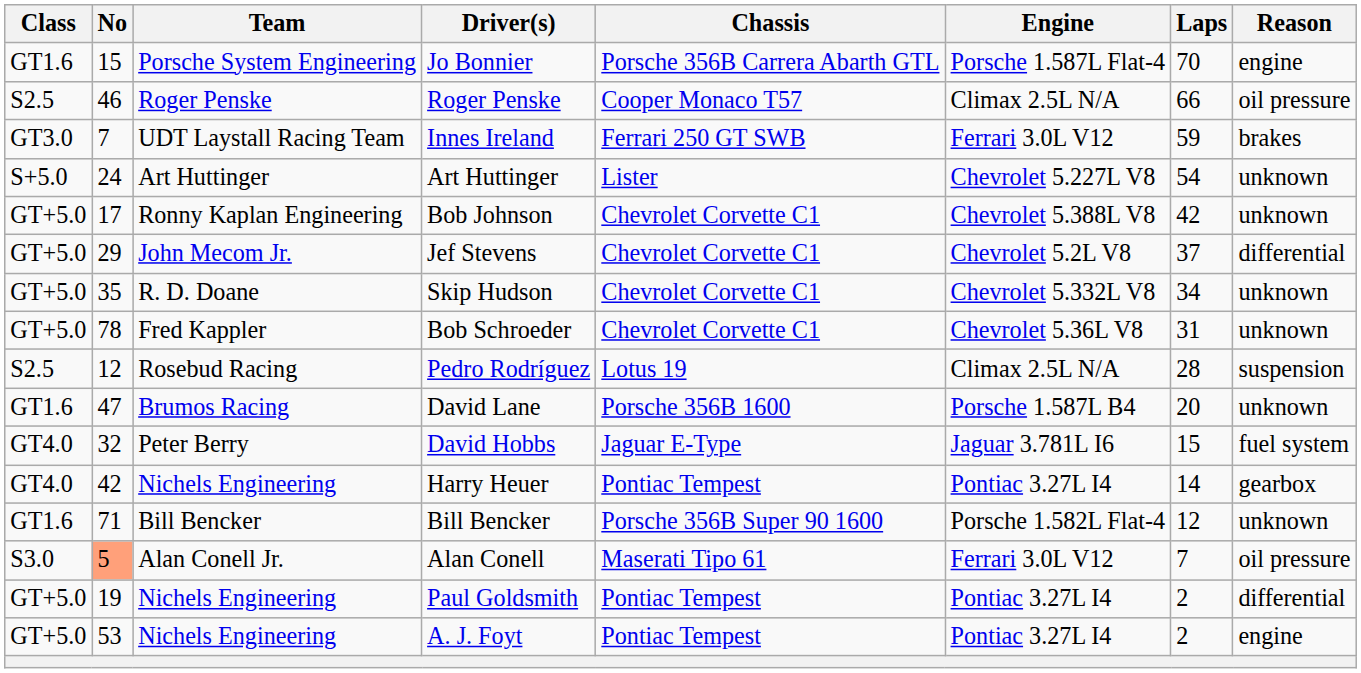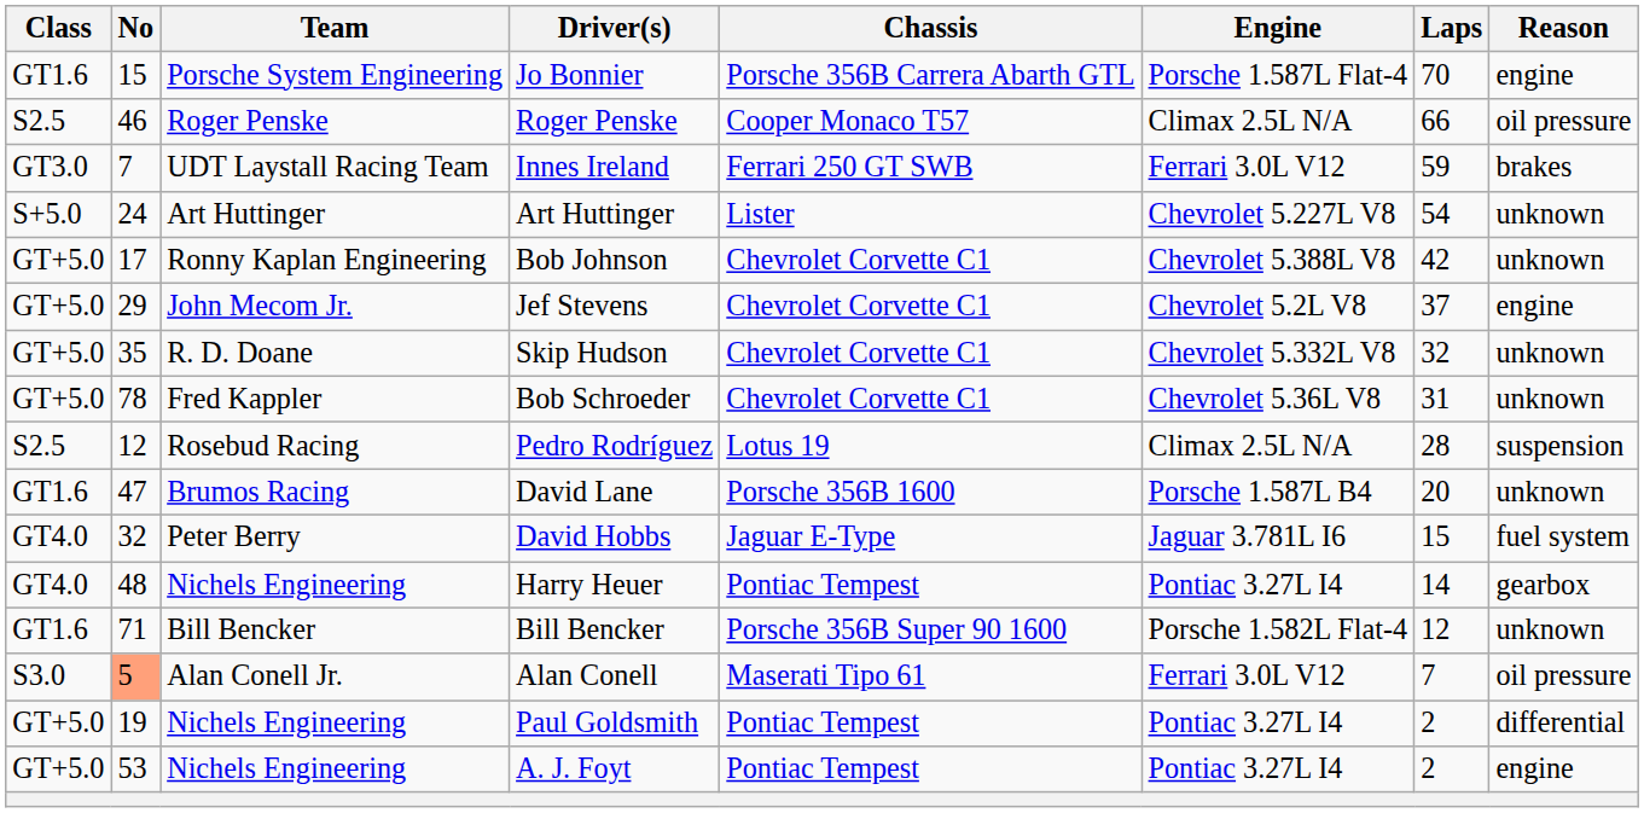Jef Stevens | Reason: differential -> engine
Skip Hudson | Laps: 34 -> 32
Harry Heuer | No: 42 -> 48
